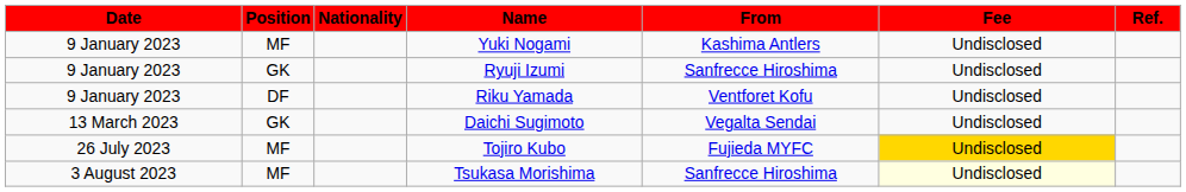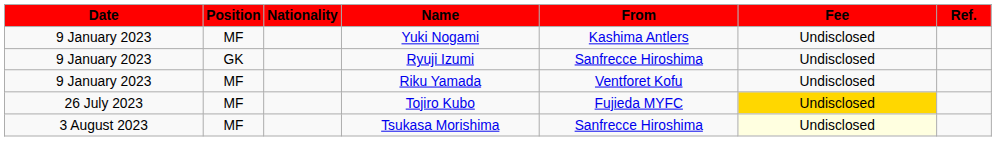Riku Yamada | Position: DF -> MF
- row: 13 March 2023 | GK | Daichi Sugimoto | Vegalta Sendai | Undisclosed
